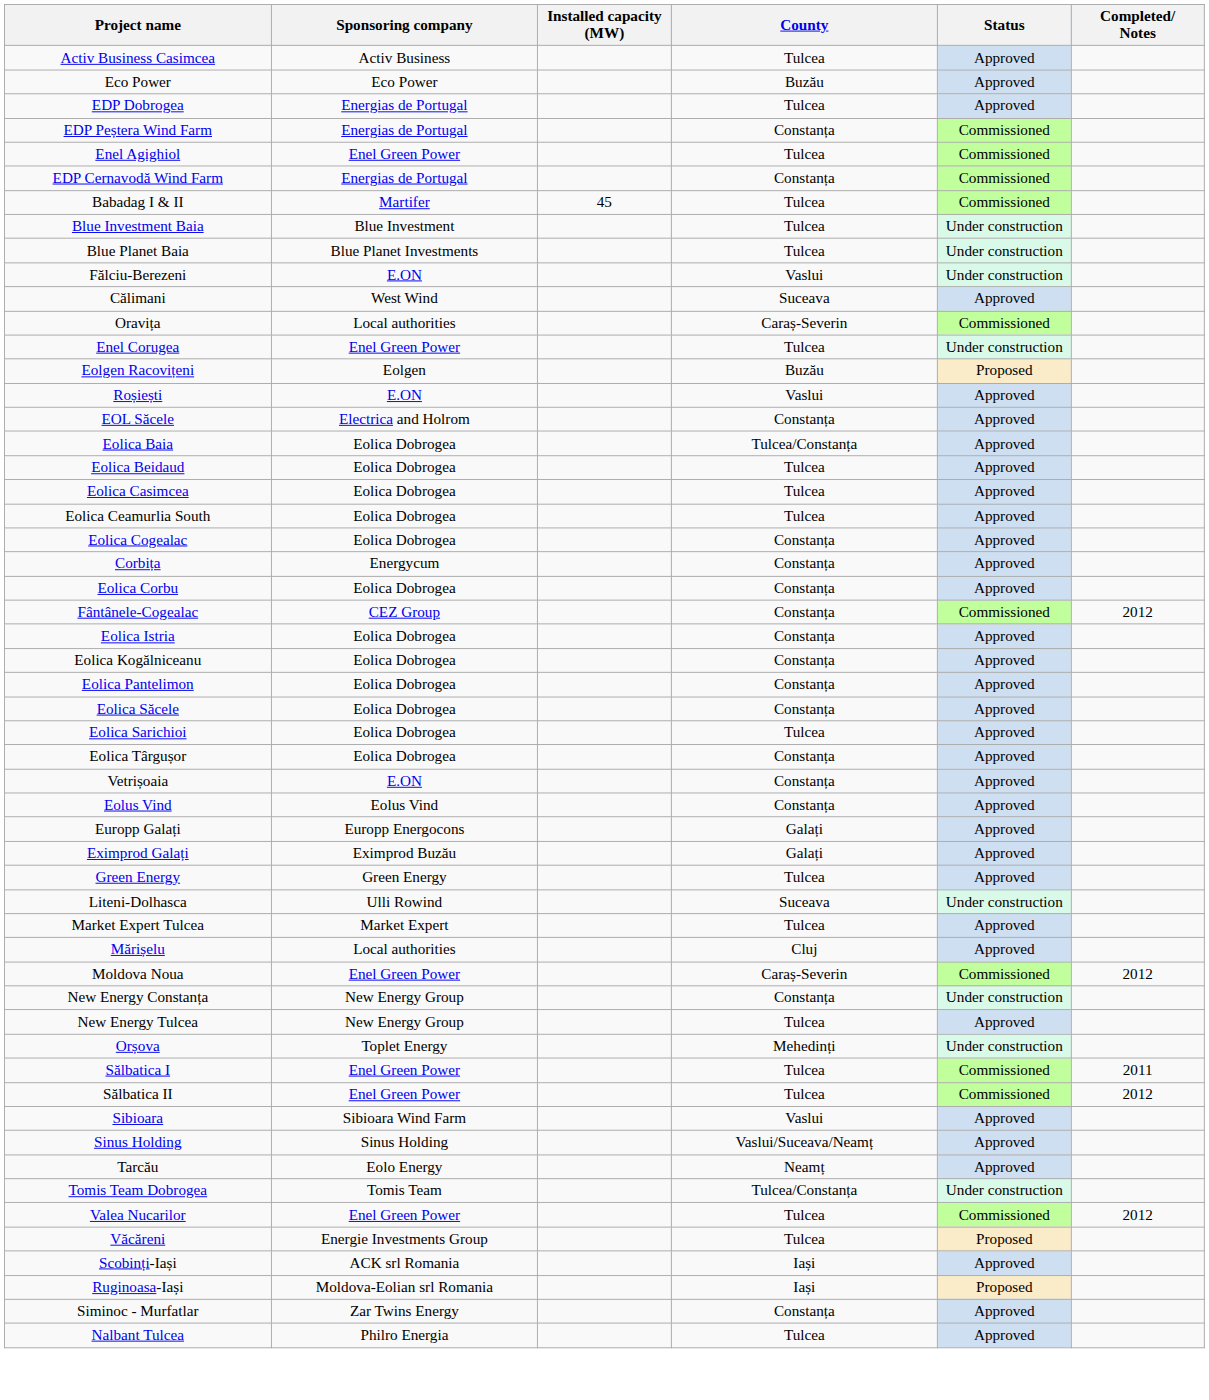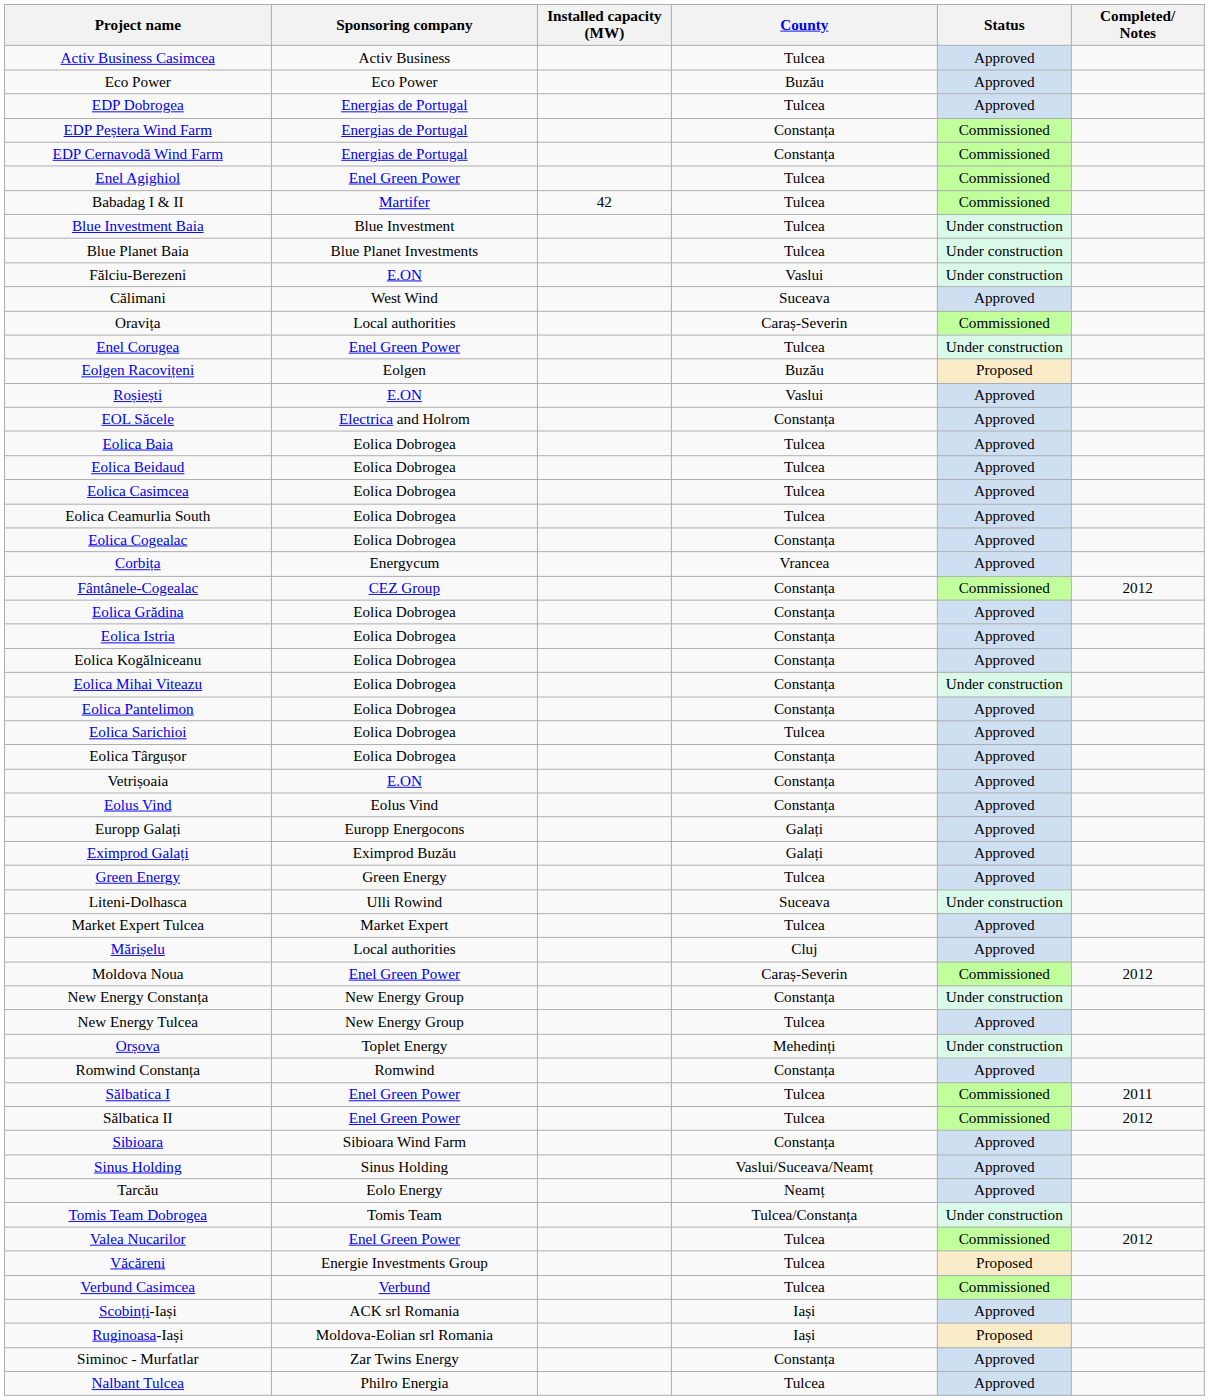rows swapped: EDP Cernavodă Wind Farm <-> Enel Agighiol
Babadag I & II | Installed capacity (MW): 45 -> 42
Eolica Baia | County: Tulcea/Constanța -> Tulcea
Corbița | County: Constanța -> Vrancea
- row: Eolica Corbu | Eolica Dobrogea | Constanța | Approved
+ row: Eolica Grădina | Eolica Dobrogea | Constanța | Approved
+ row: Eolica Mihai Viteazu | Eolica Dobrogea | Constanța | Under construction
- row: Eolica Săcele | Eolica Dobrogea | Constanța | Approved
+ row: Romwind Constanța | Romwind | Constanța | Approved
Sibioara | County: Vaslui -> Constanța
+ row: Verbund Casimcea | Verbund | Tulcea | Commissioned
